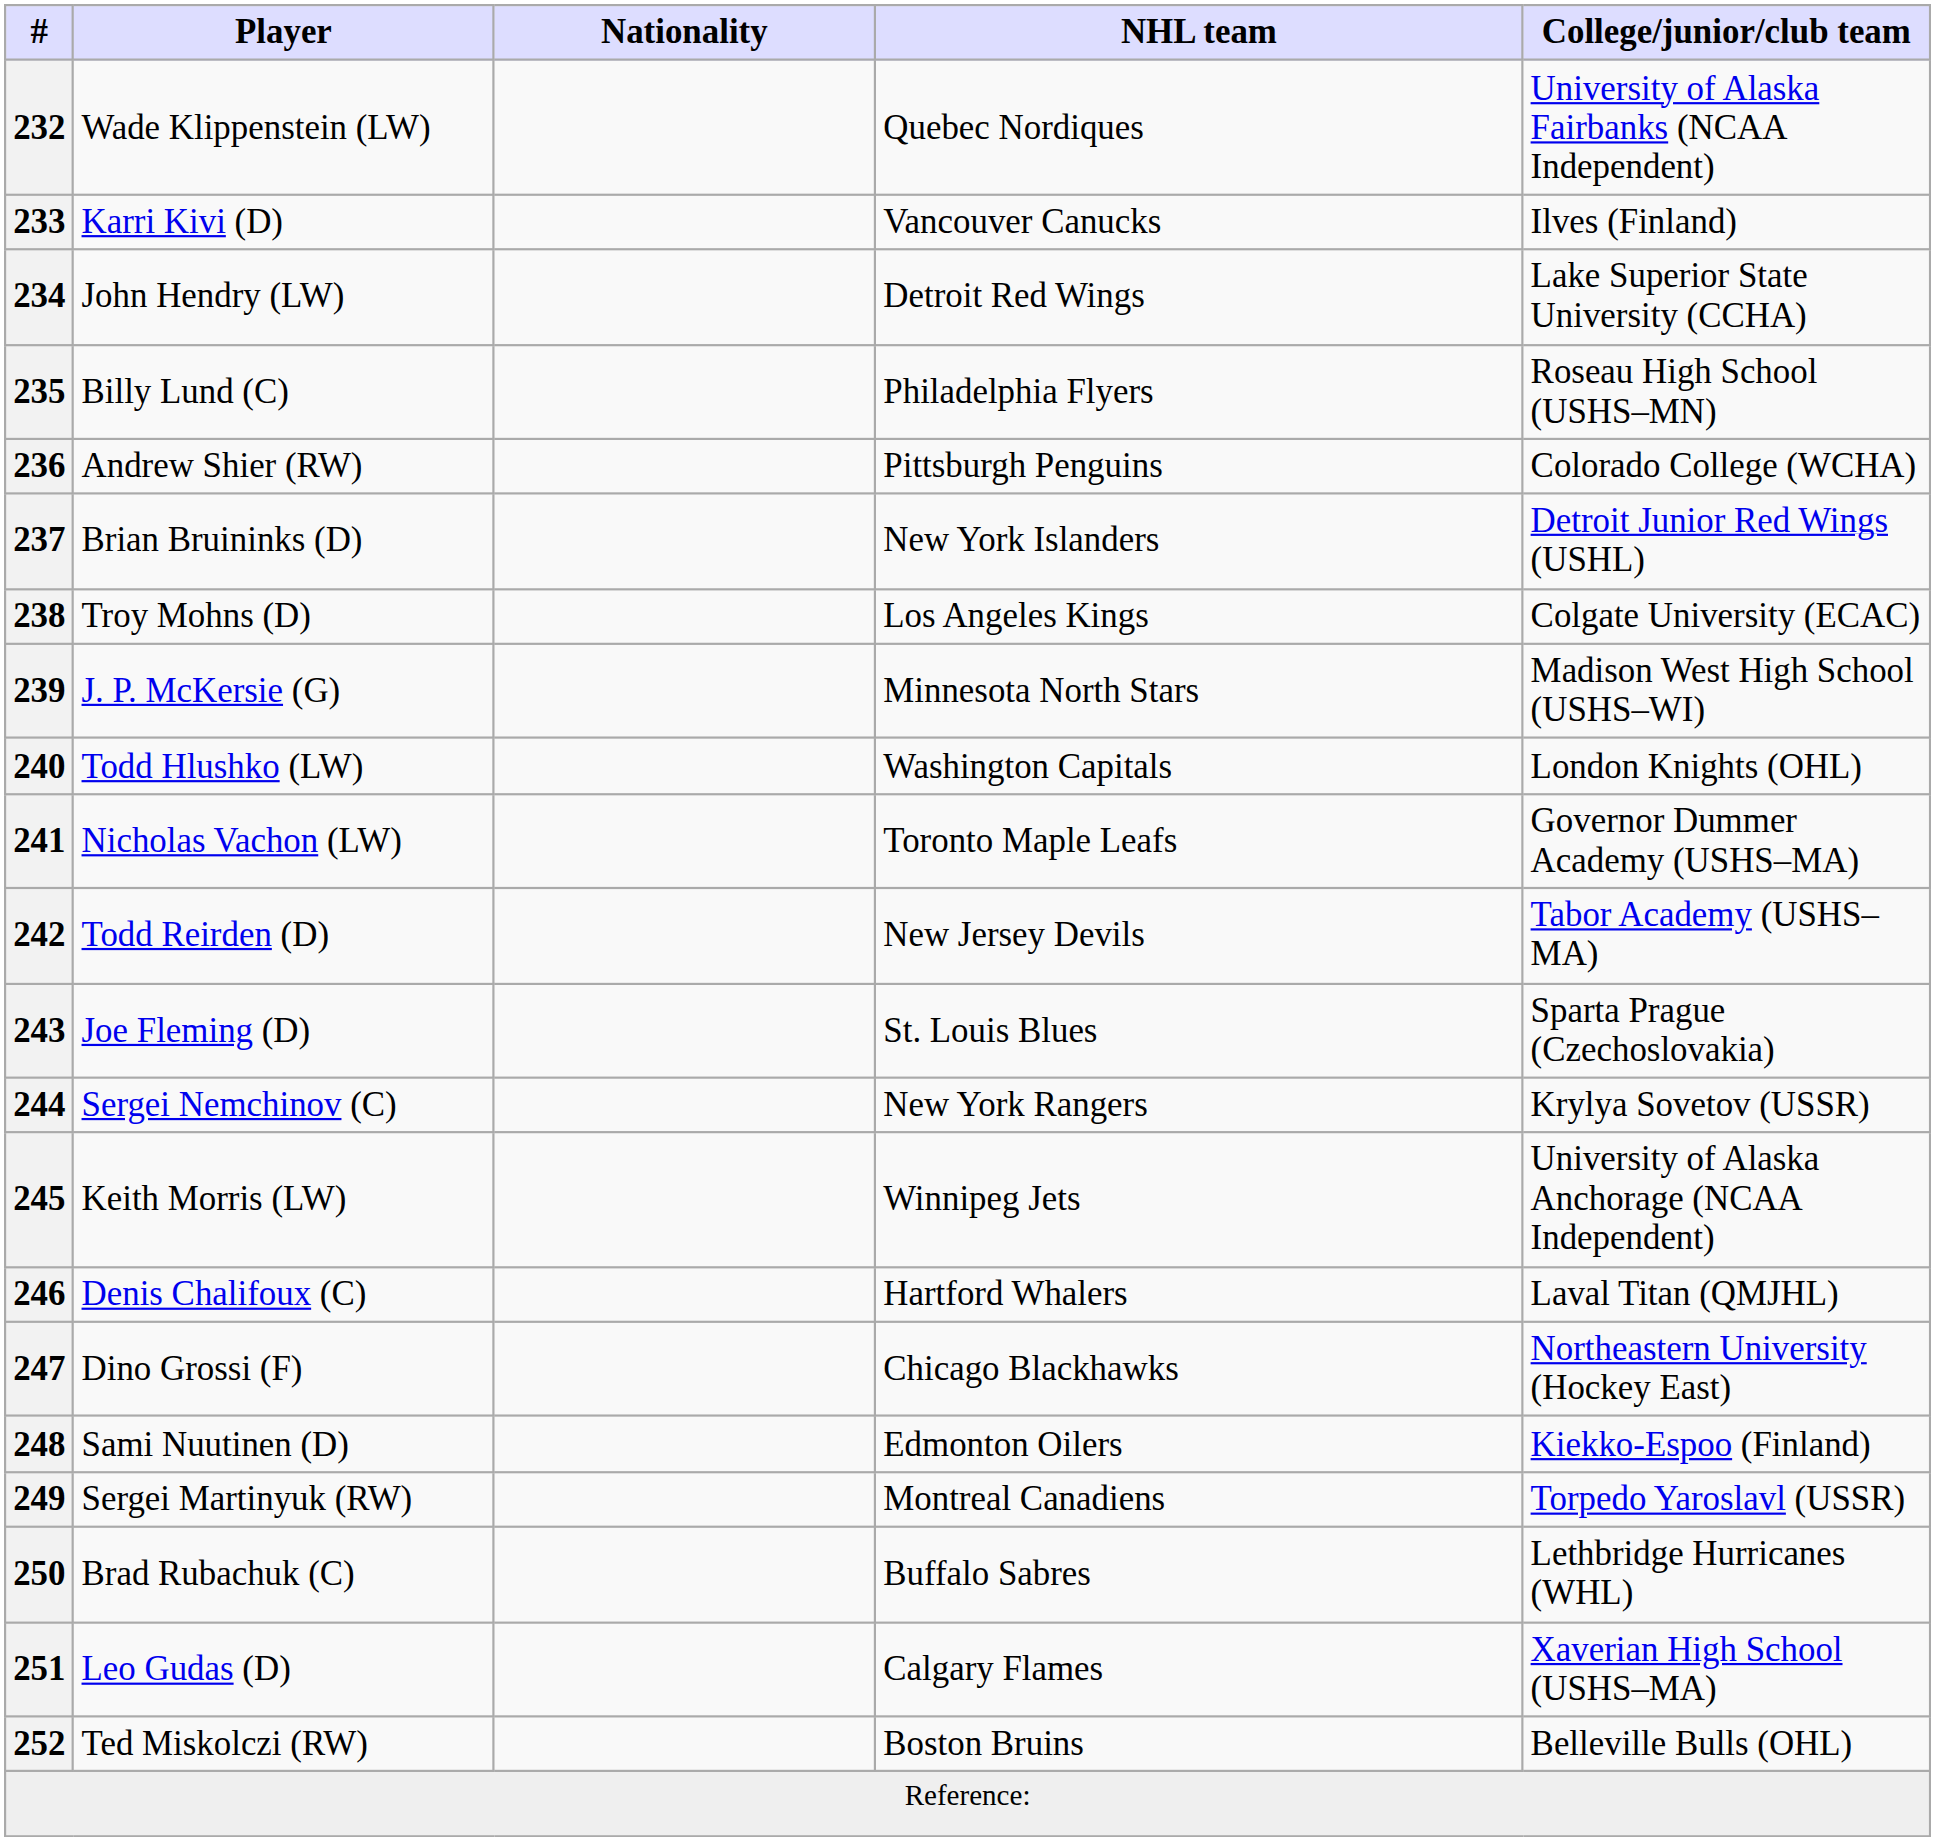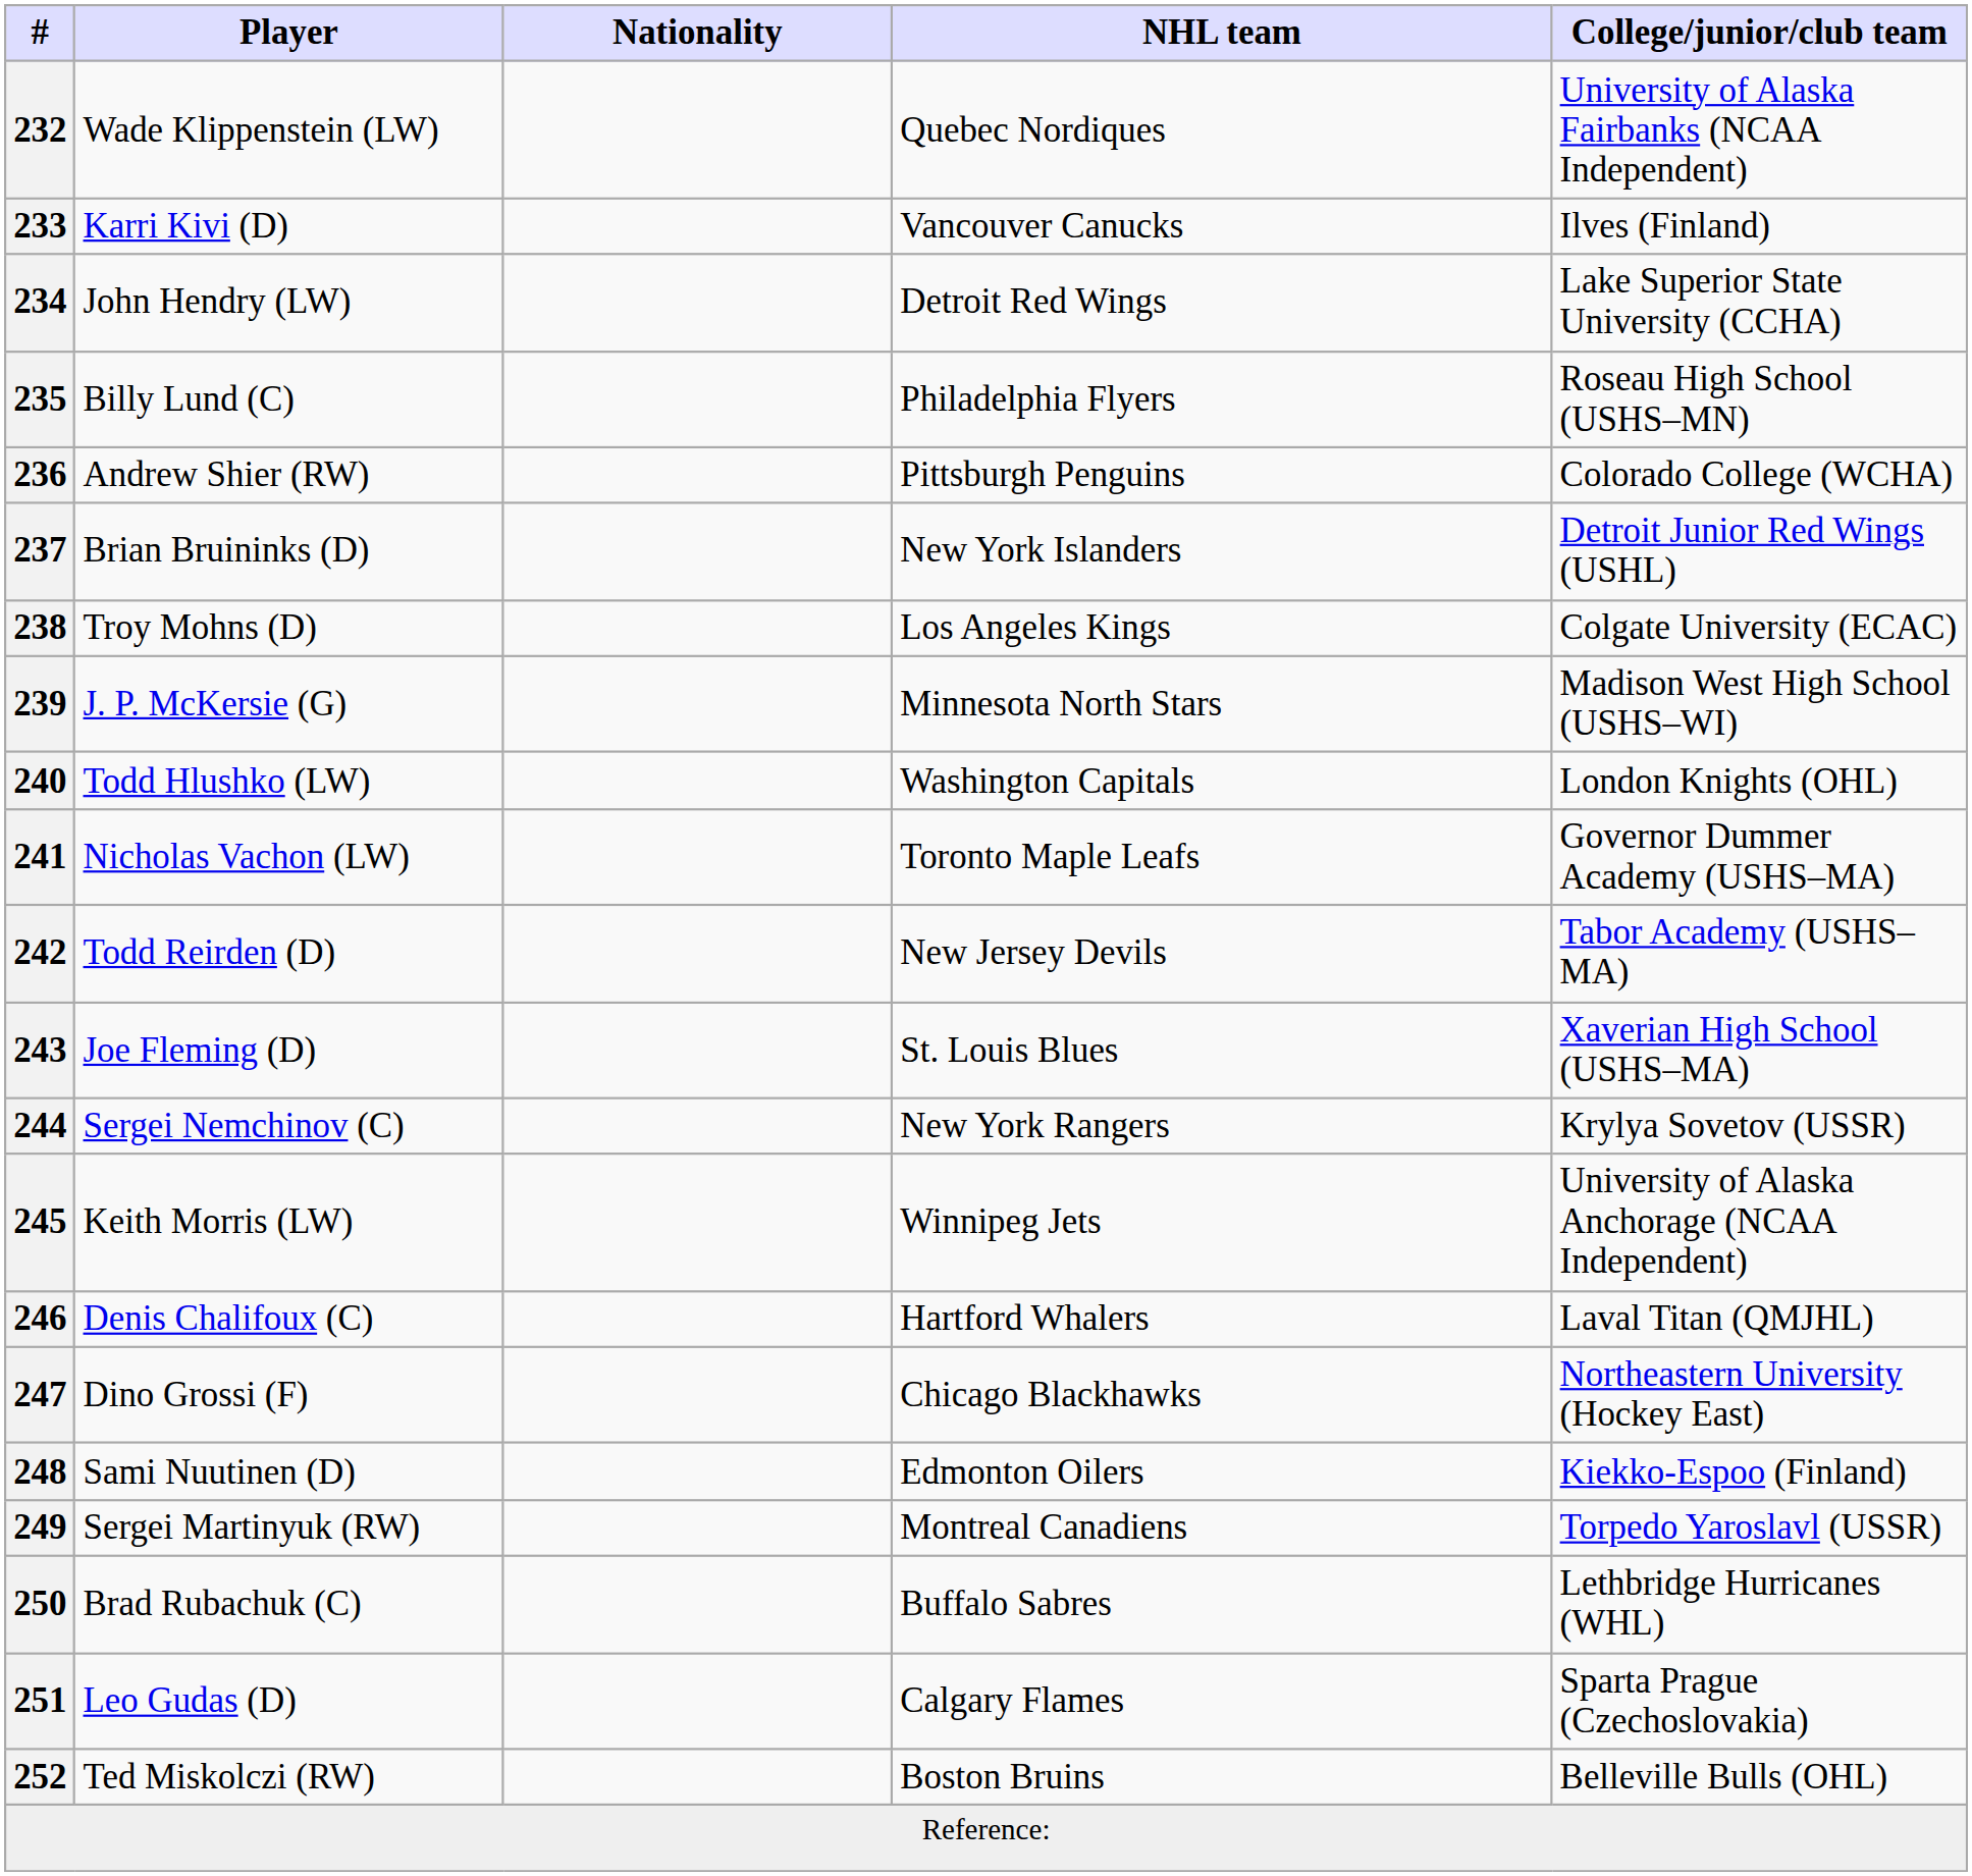243 | College/junior/club team: Sparta Prague (Czechoslovakia) -> Xaverian High School (USHS–MA)
251 | College/junior/club team: Xaverian High School (USHS–MA) -> Sparta Prague (Czechoslovakia)
